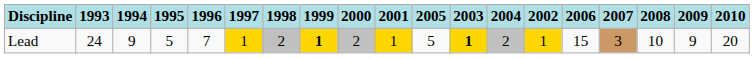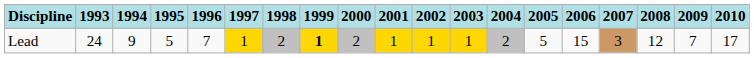columns swapped: 2002 <-> 2005
Lead | 2003: bold -> normal
Lead | 2008: 10 -> 12
Lead | 2009: 9 -> 7
Lead | 2010: 20 -> 17
